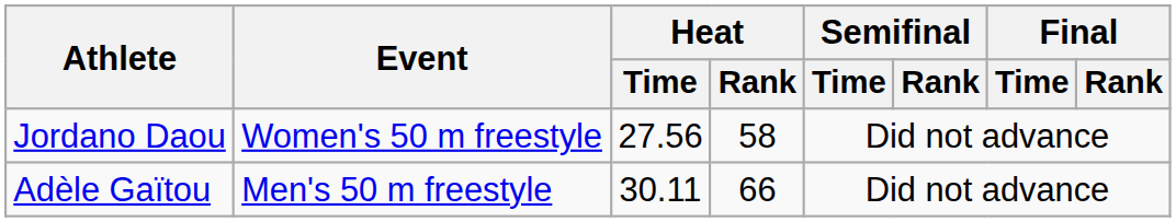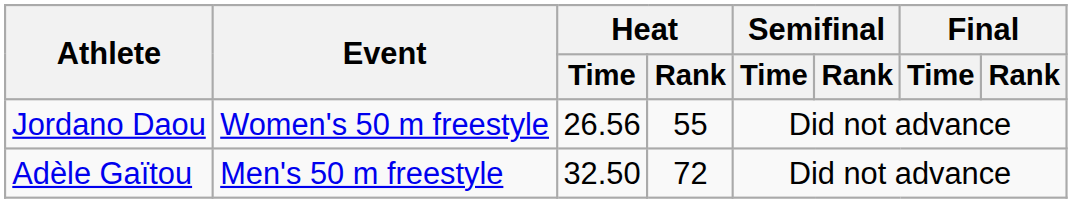Jordano Daou | Heat / Time: 27.56 -> 26.56
Jordano Daou | Heat / Rank: 58 -> 55
Adèle Gaïtou | Heat / Time: 30.11 -> 32.50
Adèle Gaïtou | Heat / Rank: 66 -> 72
